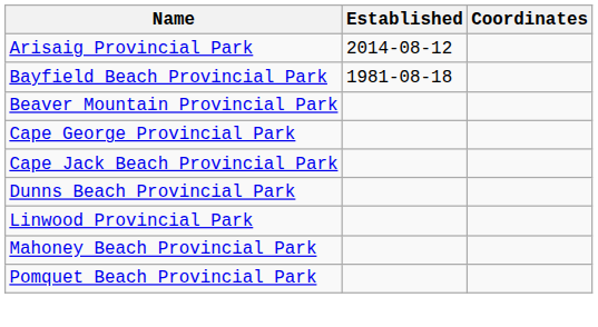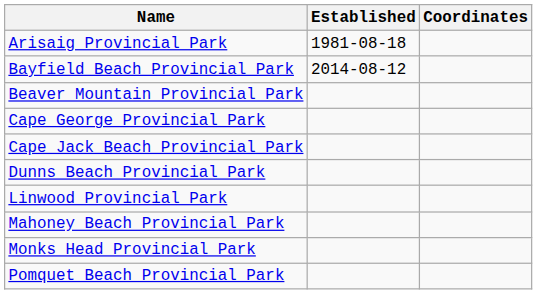Arisaig Provincial Park | Established: 2014-08-12 -> 1981-08-18
Bayfield Beach Provincial Park | Established: 1981-08-18 -> 2014-08-12
+ row: Monks Head Provincial Park
